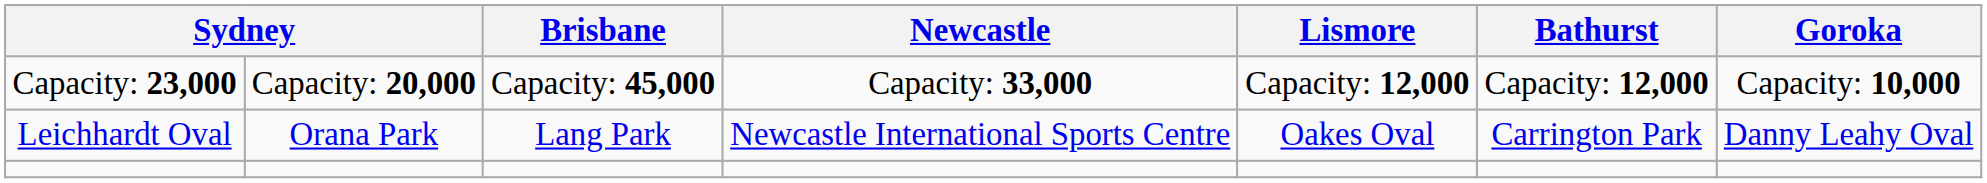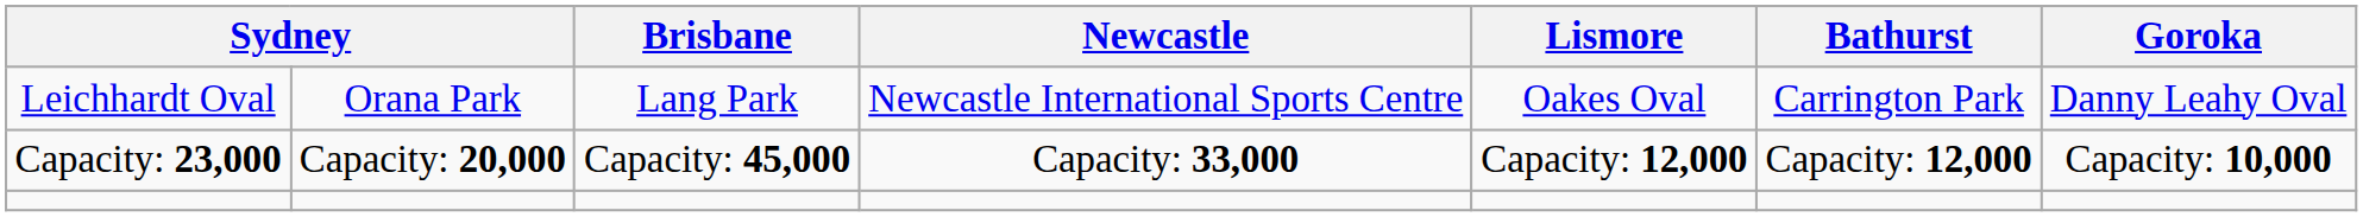rows swapped: Leichhardt Oval <-> Capacity: 23,000
